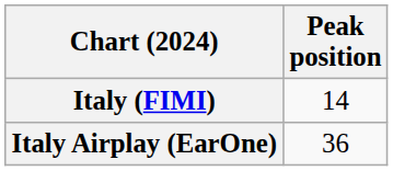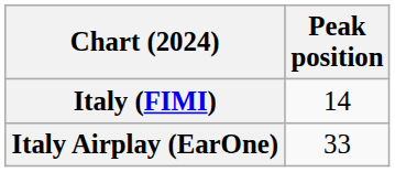Italy Airplay (EarOne) | Peak position: 36 -> 33
